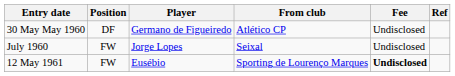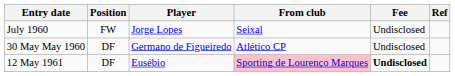rows swapped: 30 May May 1960 <-> July 1960
12 May 1961 | Position: FW -> DF
12 May 1961 | From club: no background -> pink background
